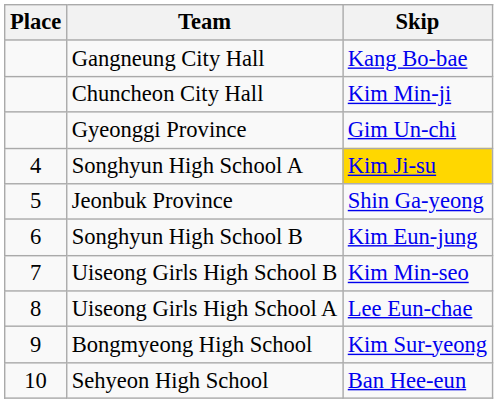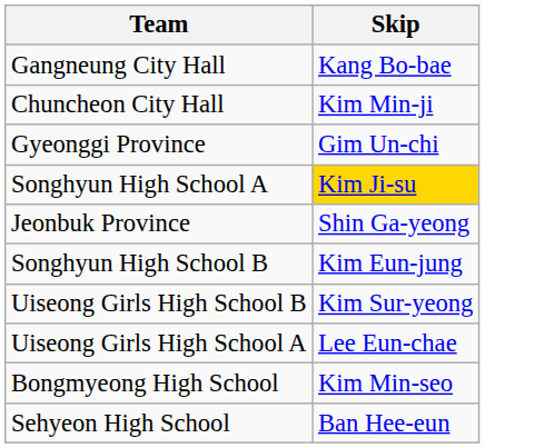- column: Place | 4 | 5 | 6 | 7 | 8 | 9 | 10
Uiseong Girls High School B | Skip: Kim Min-seo -> Kim Sur-yeong
Bongmyeong High School | Skip: Kim Sur-yeong -> Kim Min-seo
